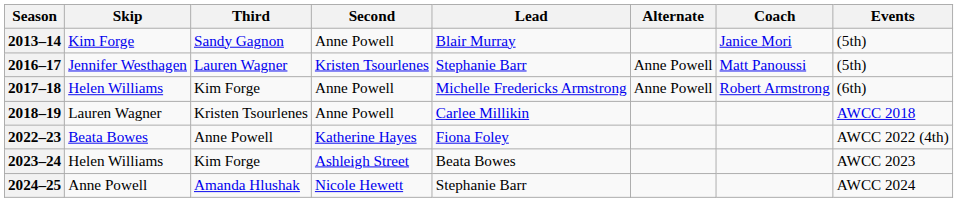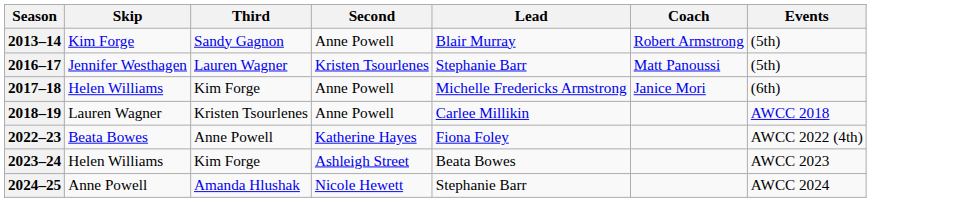- column: Alternate | Anne Powell | Anne Powell
2013–14 | Coach: Janice Mori -> Robert Armstrong
2017–18 | Coach: Robert Armstrong -> Janice Mori
